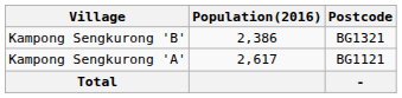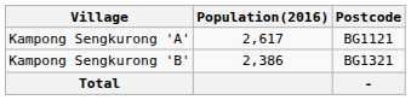rows swapped: Kampong Sengkurong 'A' <-> Kampong Sengkurong 'B'
